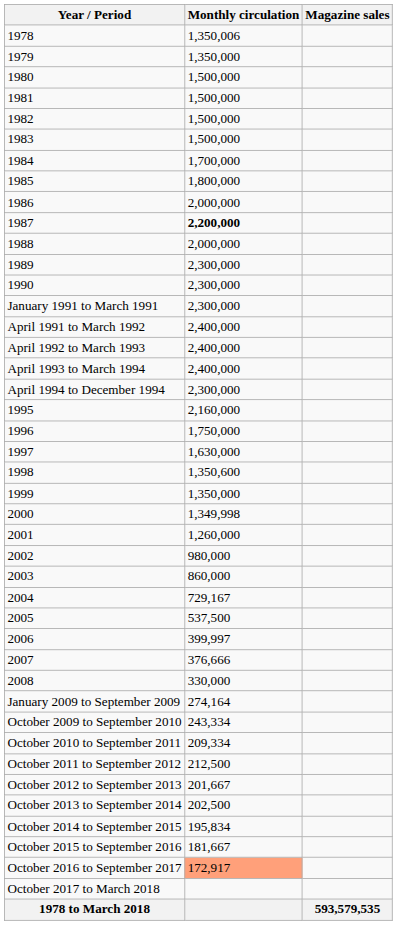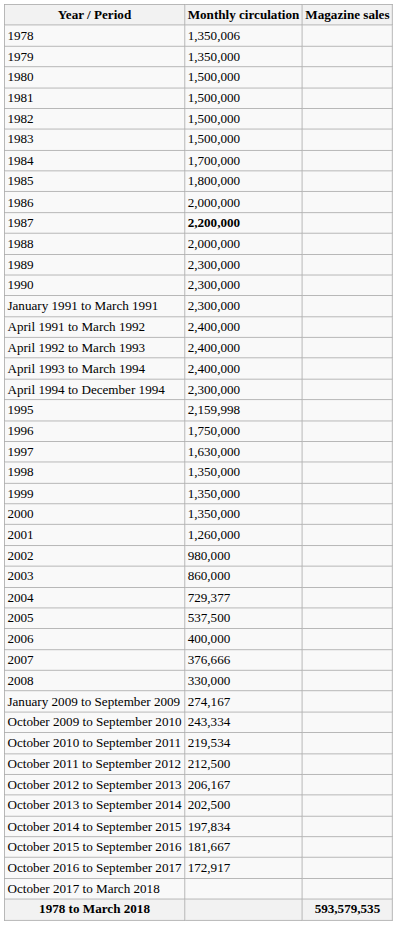1995 | Monthly circulation: 2,160,000 -> 2,159,998
1998 | Monthly circulation: 1,350,600 -> 1,350,000
2000 | Monthly circulation: 1,349,998 -> 1,350,000
2004 | Monthly circulation: 729,167 -> 729,377
2006 | Monthly circulation: 399,997 -> 400,000
January 2009 to September 2009 | Monthly circulation: 274,164 -> 274,167
October 2010 to September 2011 | Monthly circulation: 209,334 -> 219,534
October 2012 to September 2013 | Monthly circulation: 201,667 -> 206,167
October 2014 to September 2015 | Monthly circulation: 195,834 -> 197,834
October 2016 to September 2017 | Monthly circulation: lightsalmon background -> no background
